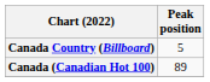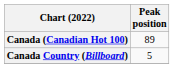rows swapped: Canada (Canadian Hot 100) <-> Canada Country (Billboard)
